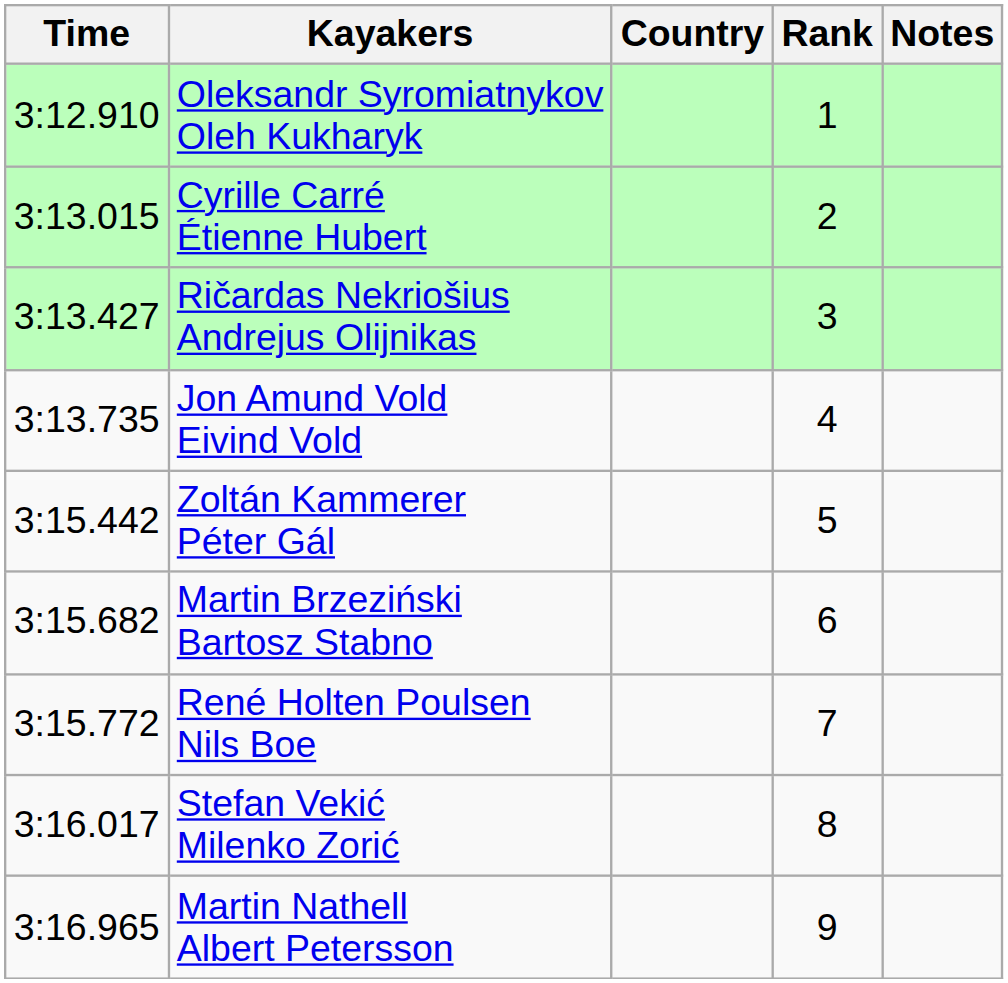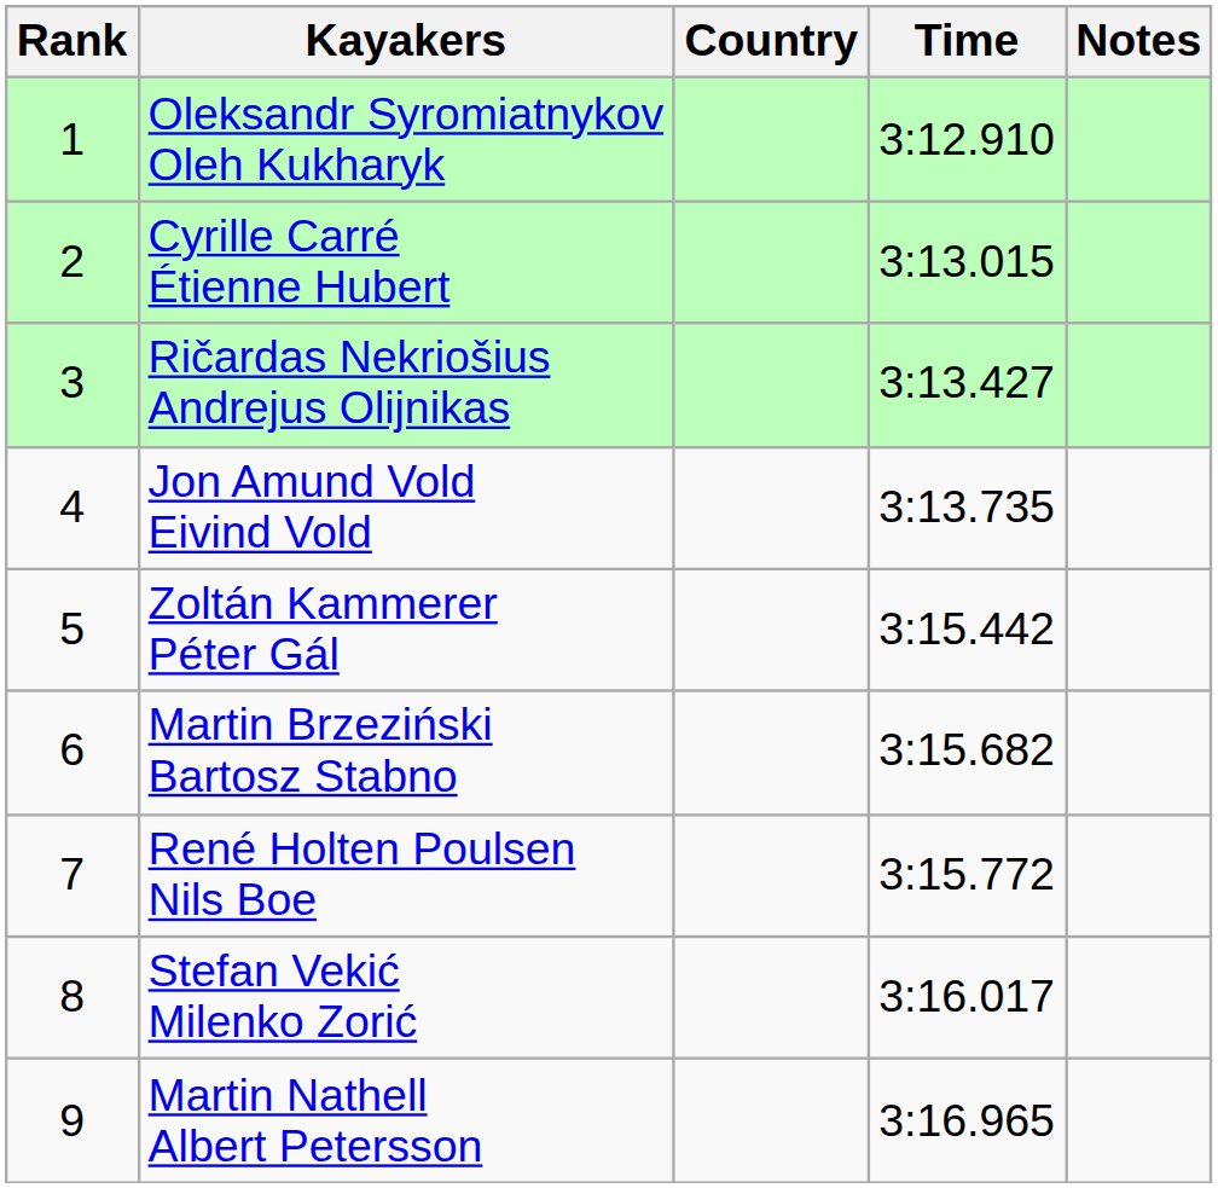columns swapped: Rank <-> Time
